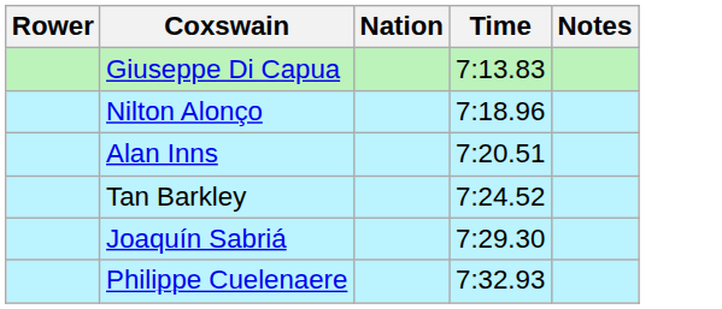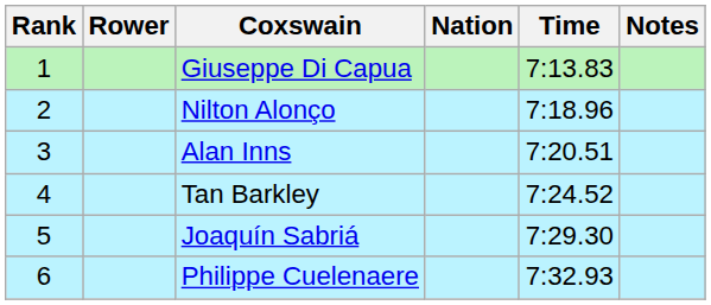+ column: Rank | 1 | 2 | 3 | 4 | 5 | 6
